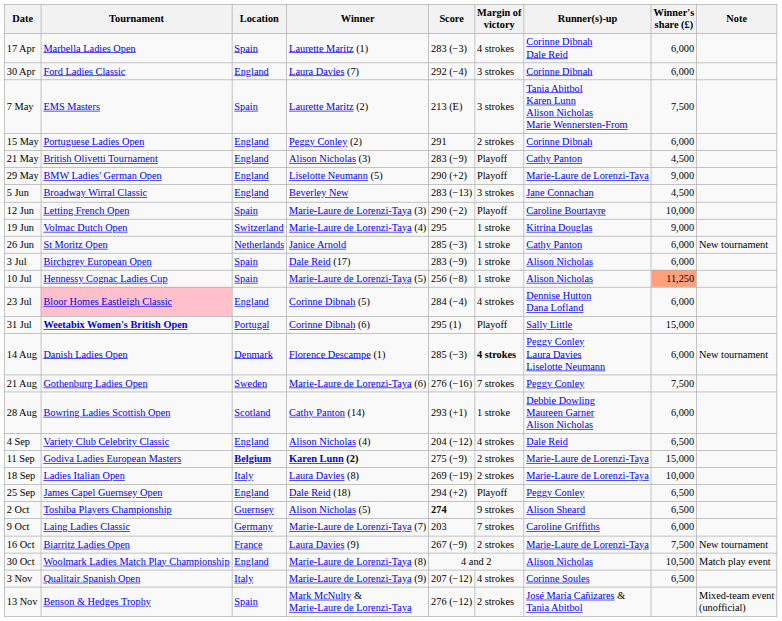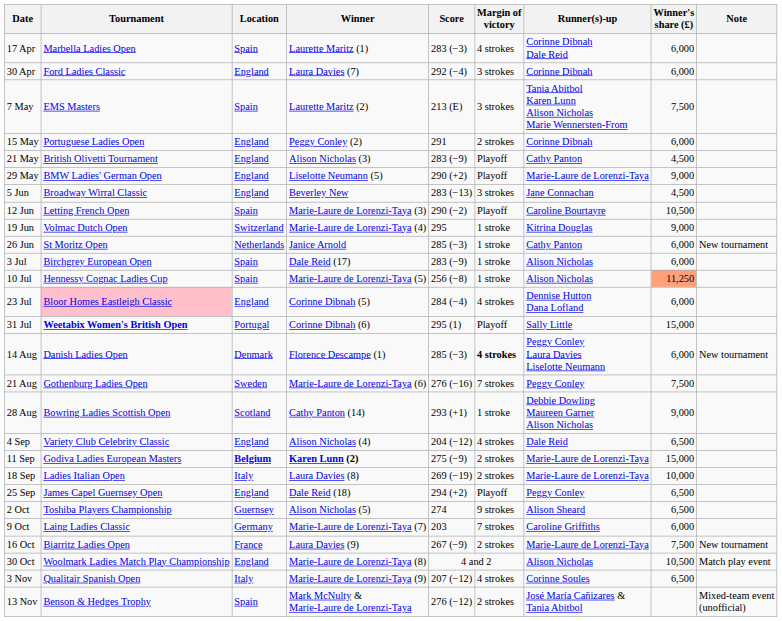12 Jun | Winner's share (£): 10,000 -> 10,500
28 Aug | Winner's share (£): 6,000 -> 9,000
2 Oct | Score: bold -> normal
